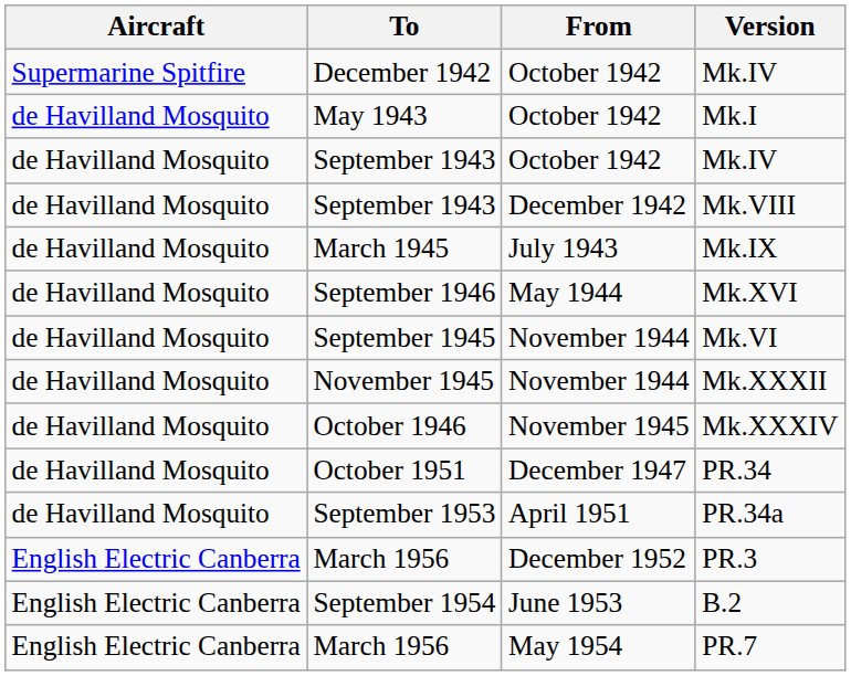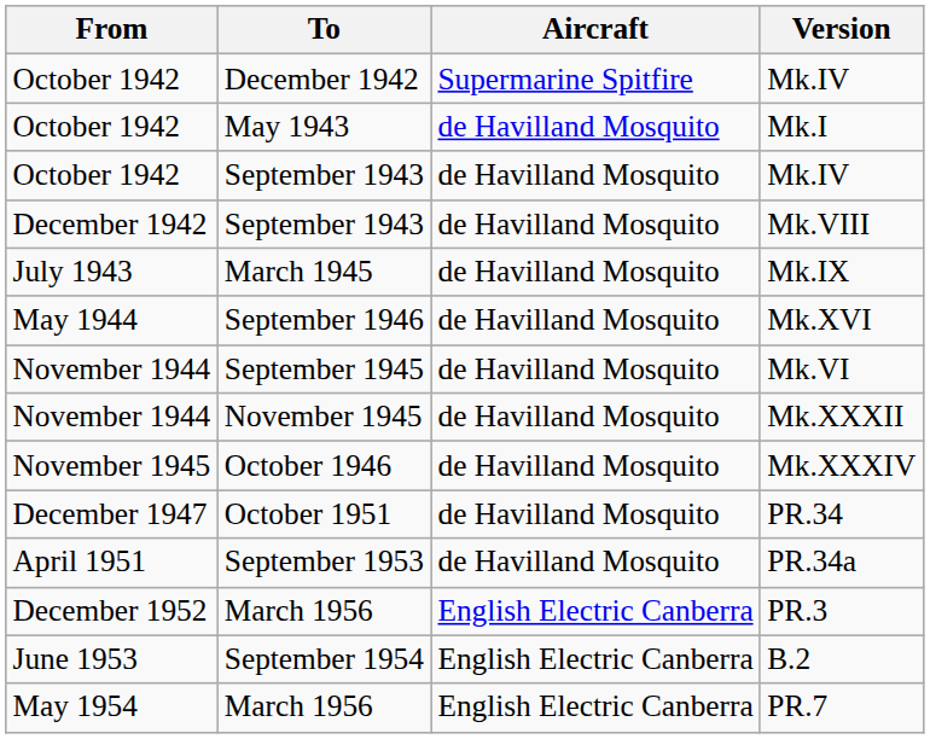columns swapped: From <-> Aircraft
